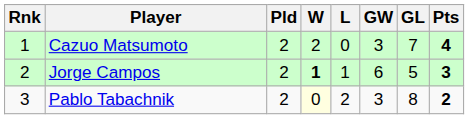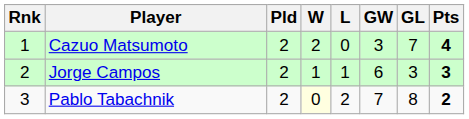Jorge Campos | W: bold -> normal
Jorge Campos | GL: 5 -> 3
Pablo Tabachnik | GW: 3 -> 7
